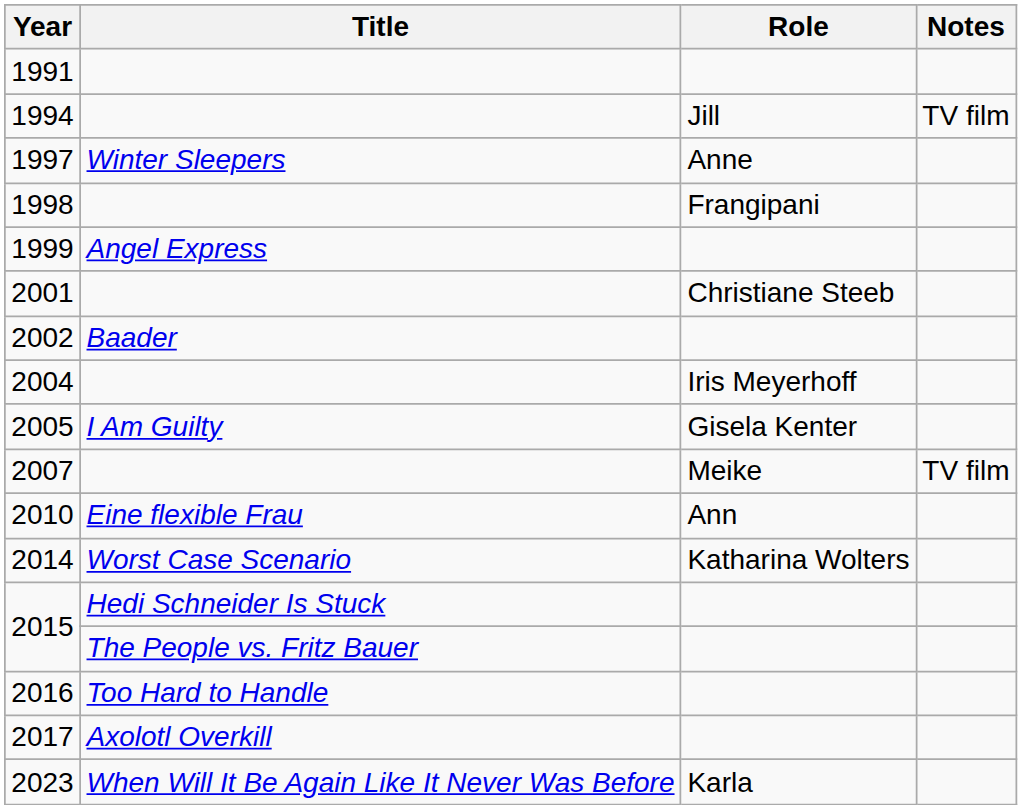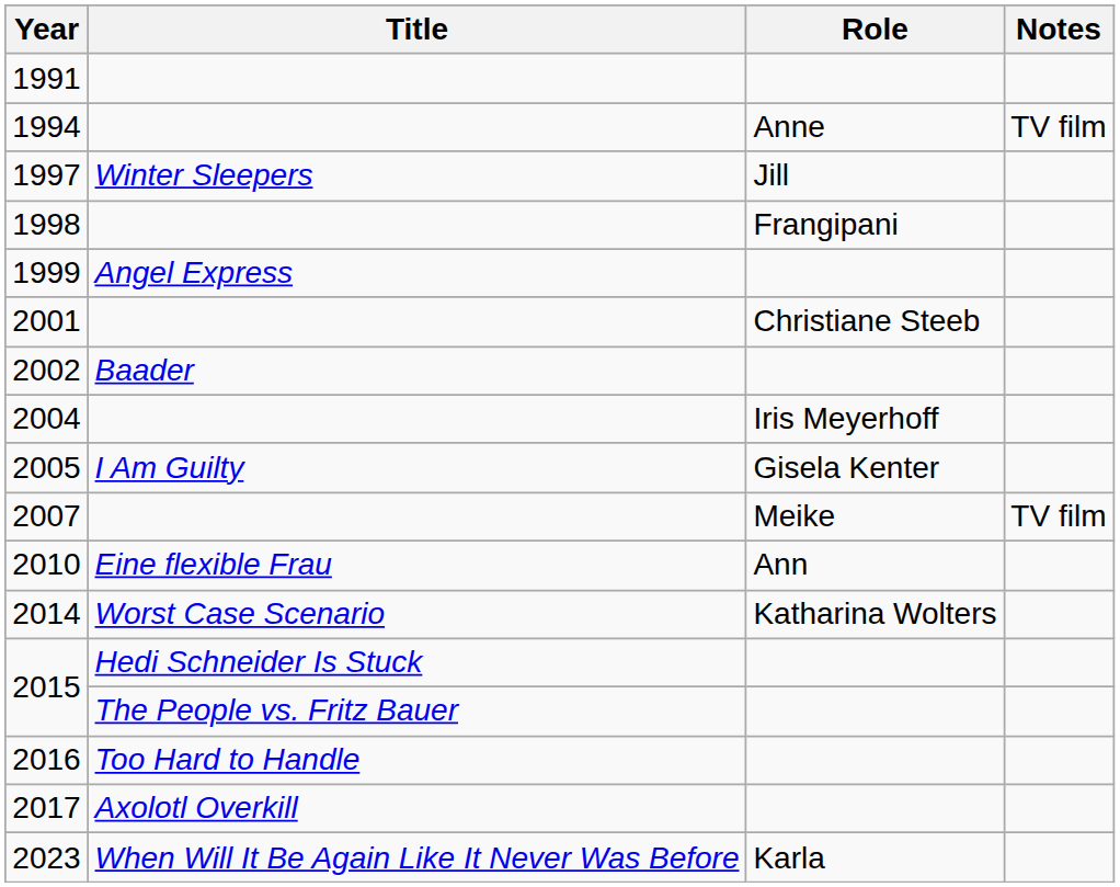1994 | Role: Jill -> Anne
1997 | Role: Anne -> Jill
